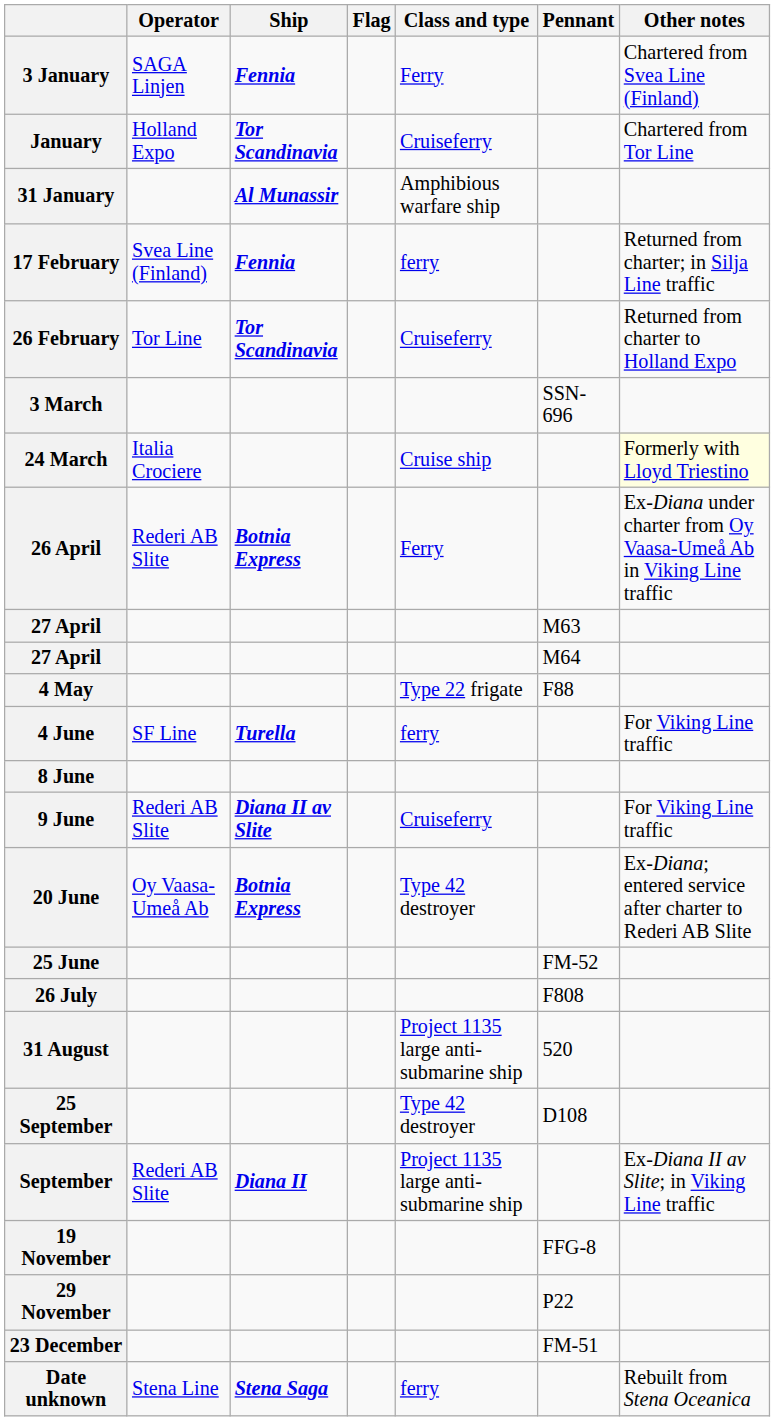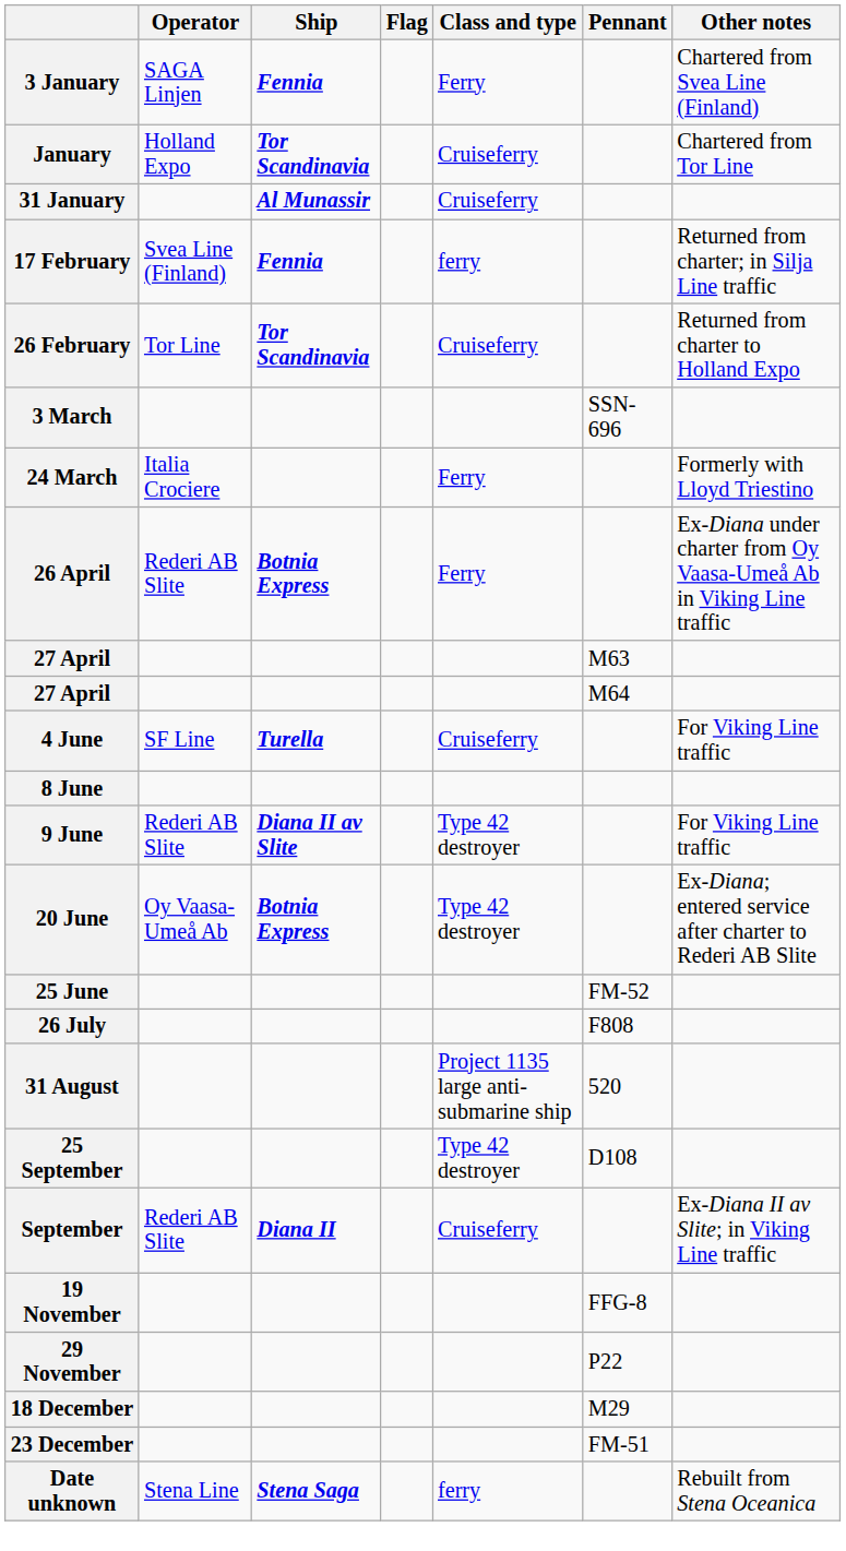31 January | Class and type: Amphibious warfare ship -> Cruiseferry
24 March | Class and type: Cruise ship -> Ferry
24 March | Other notes: lightyellow background -> no background
- row: 4 May | Type 22 frigate | F88
4 June | Class and type: ferry -> Cruiseferry
9 June | Class and type: Cruiseferry -> Type 42 destroyer
September | Class and type: Project 1135 large anti-submarine ship -> Cruiseferry
+ row: 18 December | M29
